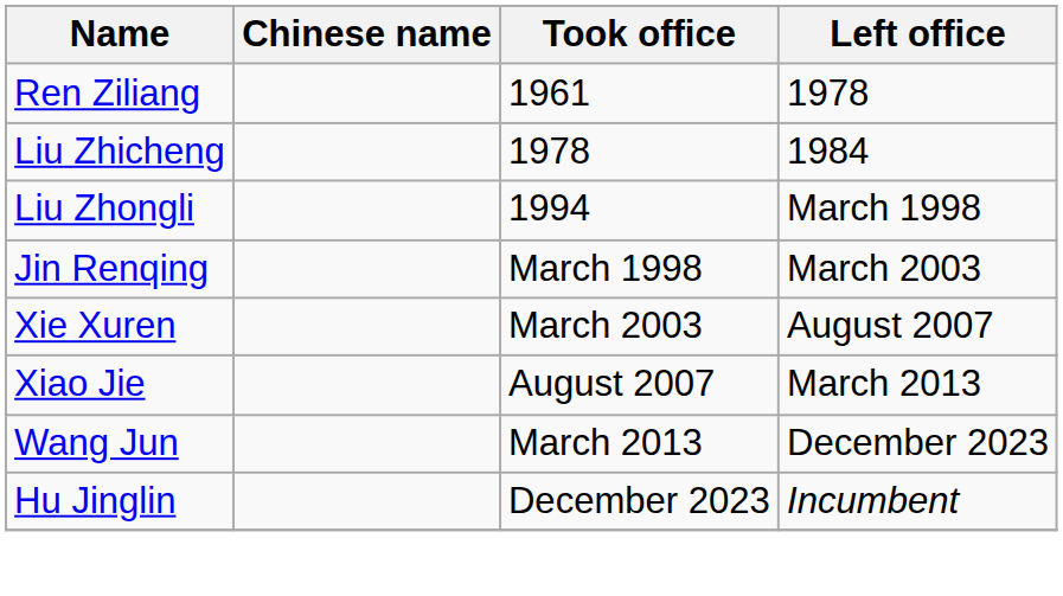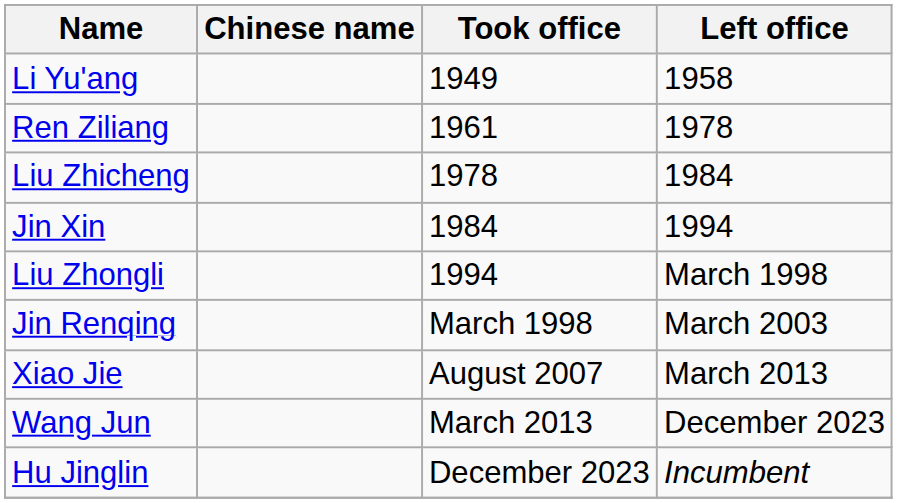+ row: Li Yu'ang | 1949 | 1958
+ row: Jin Xin | 1984 | 1994
- row: Xie Xuren | March 2003 | August 2007
